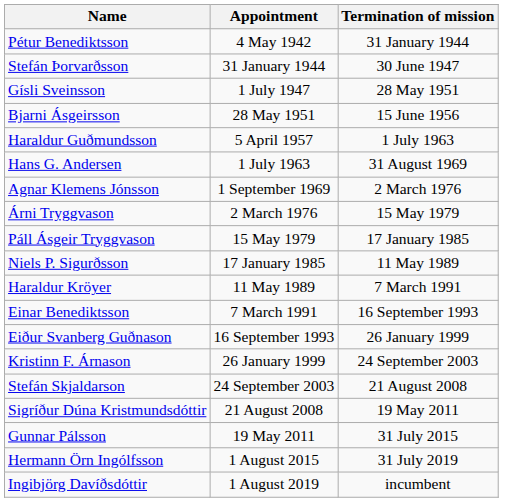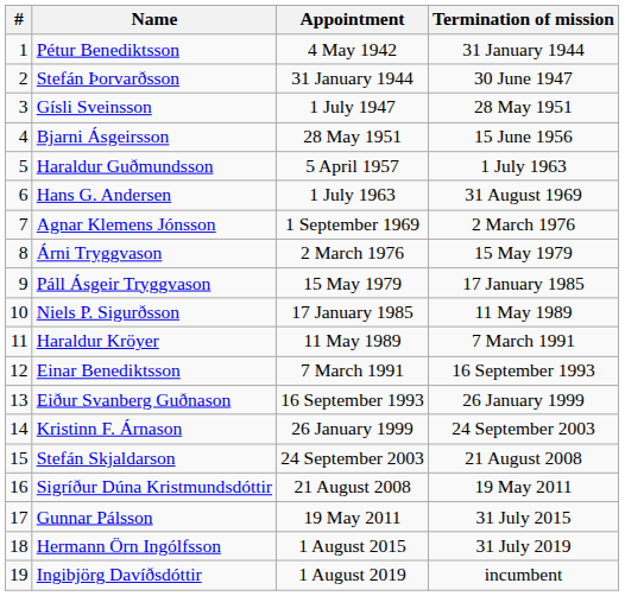+ column: # | 1 | 2 | 3 | 4 | 5 | 6 | 7 | 8 | 9 | 10 | 11 | 12 | 13 | 14 | 15 | 16 | 17 | 18 | 19
